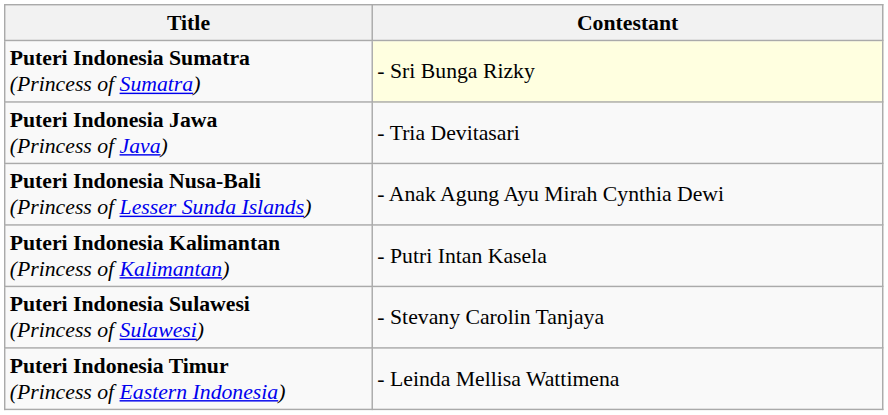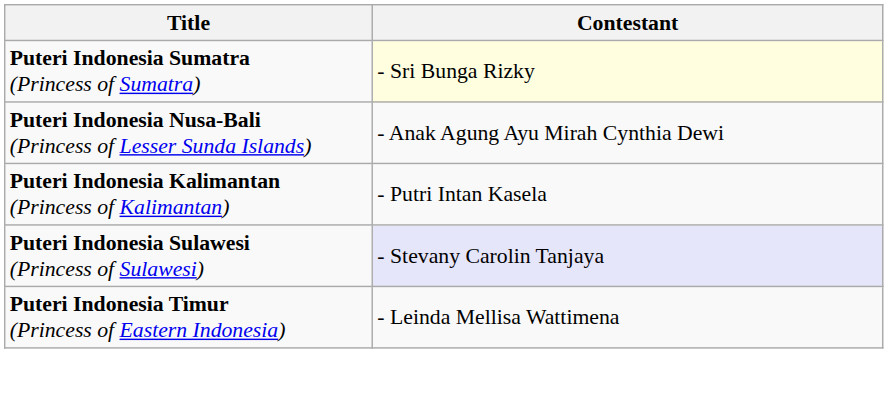- row: Puteri Indonesia Jawa (Princess of Java) | - Tria Devitasari
Puteri Indonesia Sulawesi (Princess of Sulawesi) | Contestant: no background -> lavender background
